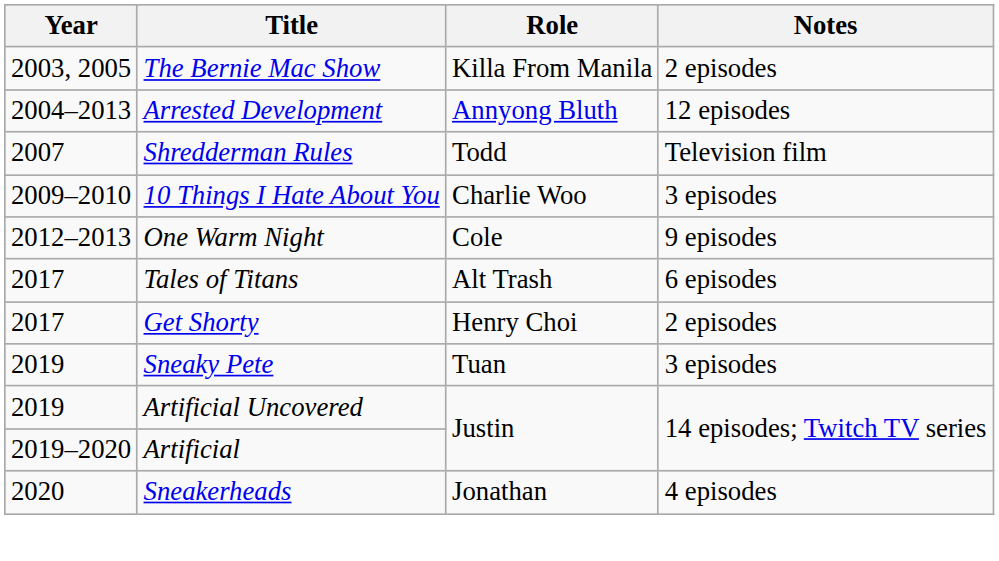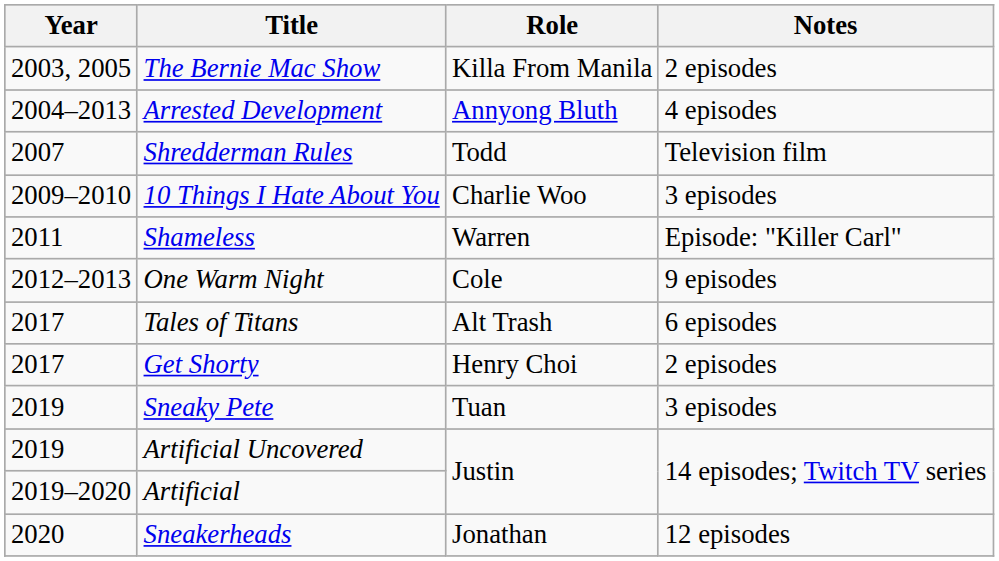Arrested Development | Notes: 12 episodes -> 4 episodes
+ row: 2011 | Shameless | Warren | Episode: "Killer Carl"
Sneakerheads | Notes: 4 episodes -> 12 episodes
